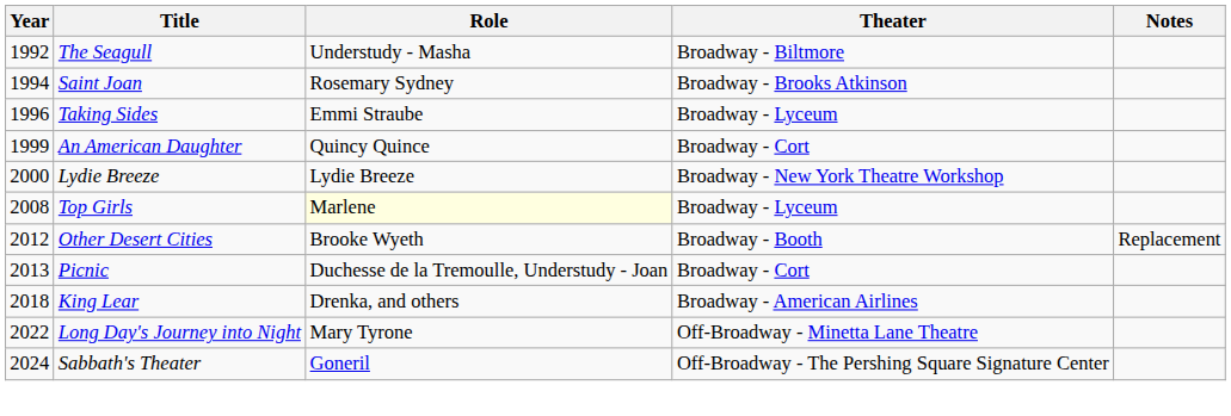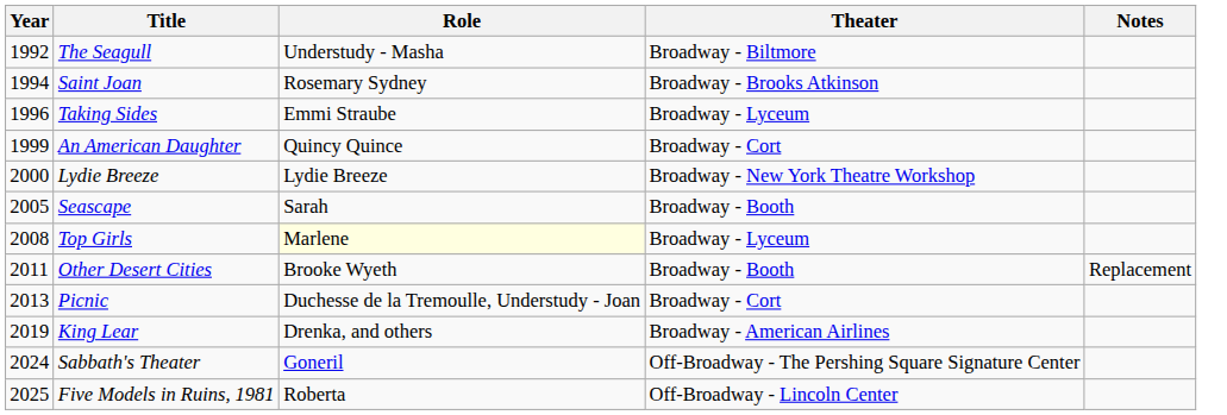+ row: 2005 | Seascape | Sarah | Broadway - Booth
Other Desert Cities | Year: 2012 -> 2011
King Lear | Year: 2018 -> 2019
- row: 2022 | Long Day's Journey into Night | Mary Tyrone | Off-Broadway - Minetta Lane Theatre
+ row: 2025 | Five Models in Ruins, 1981 | Roberta | Off-Broadway - Lincoln Center
